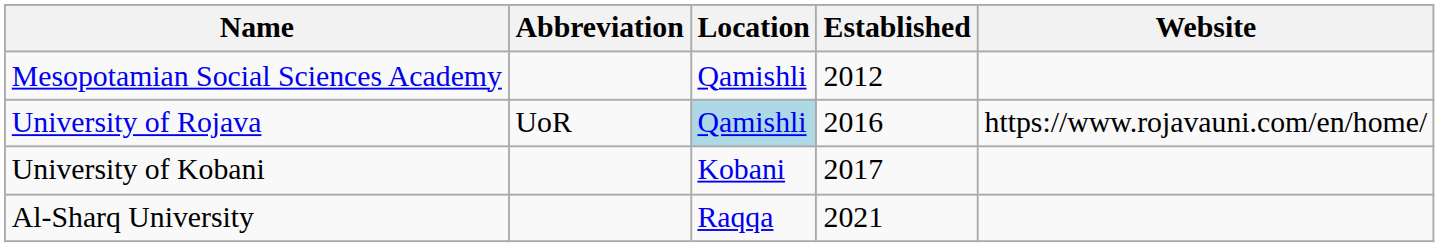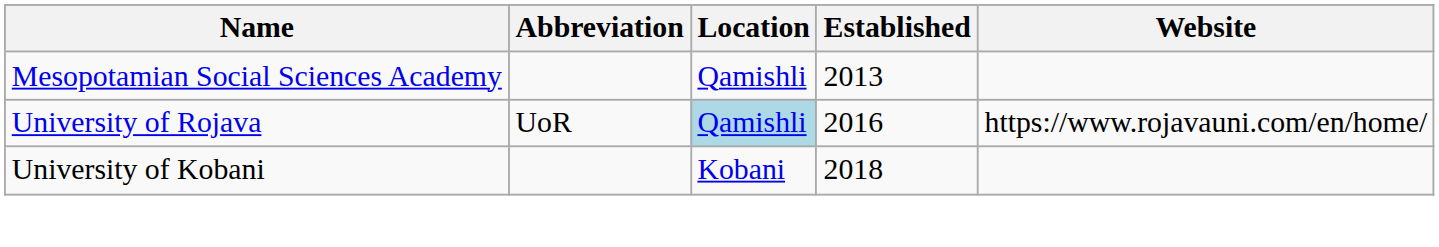Mesopotamian Social Sciences Academy | Established: 2012 -> 2013
University of Kobani | Established: 2017 -> 2018
- row: Al-Sharq University | Raqqa | 2021
